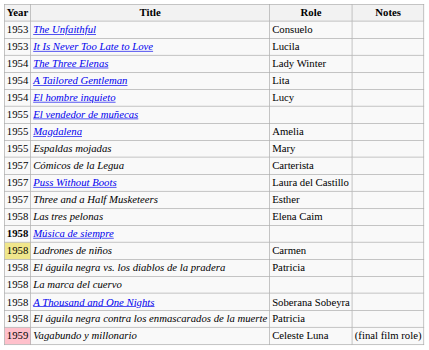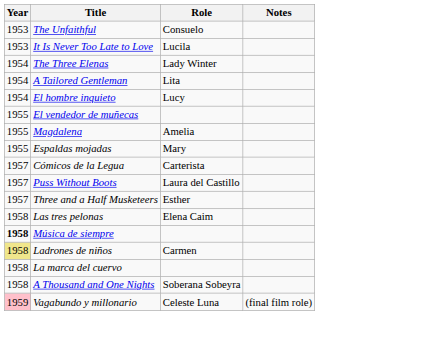- row: 1958 | El águila negra vs. los diablos de la pradera | Patricia
- row: 1958 | El águila negra contra los enmascarados de la muerte | Patricia
